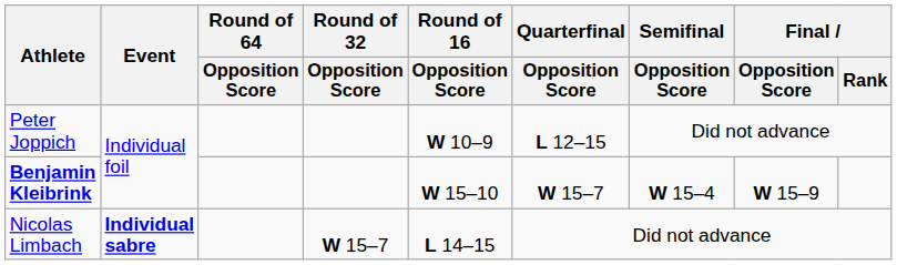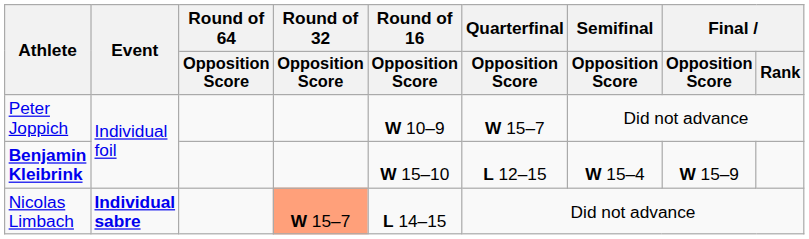Peter Joppich | Quarterfinal / Opposition Score: L 12–15 -> W 15–7
Benjamin Kleibrink | Quarterfinal / Opposition Score: W 15–7 -> L 12–15
Nicolas Limbach | Round of 32 / Opposition Score: no background -> lightsalmon background
